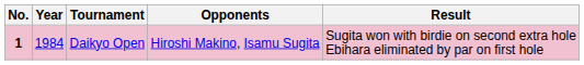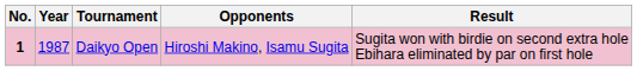Daikyo Open | Year: 1984 -> 1987
